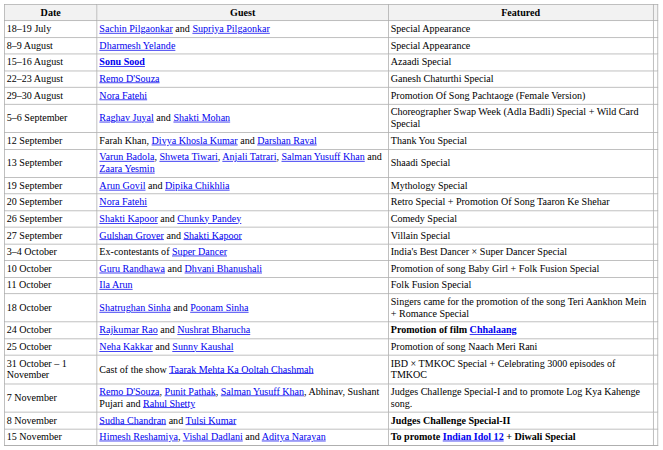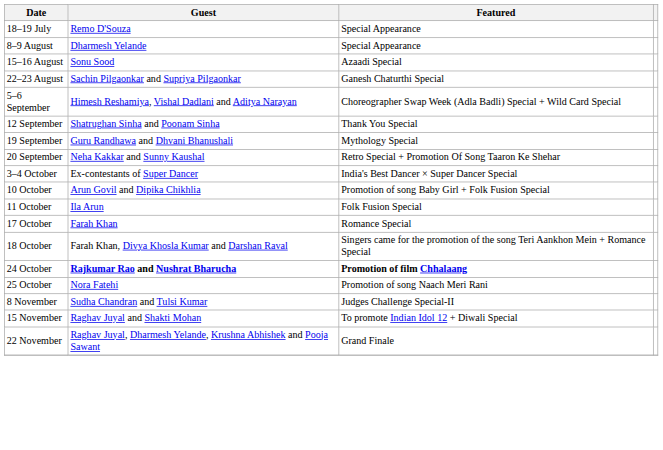18–19 July | Guest: Sachin Pilgaonkar and Supriya Pilgaonkar -> Remo D'Souza
15–16 August | Guest: bold -> normal
22–23 August | Guest: Remo D'Souza -> Sachin Pilgaonkar and Supriya Pilgaonkar
- row: 29–30 August | Nora Fatehi | Promotion Of Song Pachtaoge (Female Version)
5–6 September | Guest: Raghav Juyal and Shakti Mohan -> Himesh Reshamiya, Vishal Dadlani and Aditya Narayan
12 September | Guest: Farah Khan, Divya Khosla Kumar and Darshan Raval -> Shatrughan Sinha and Poonam Sinha
- row: 13 September | Varun Badola, Shweta Tiwari, Anjali Tatrari, Salman Yusuff Khan and Zaara Yesmin | Shaadi Special
19 September | Guest: Arun Govil and Dipika Chikhlia -> Guru Randhawa and Dhvani Bhanushali
20 September | Guest: Nora Fatehi -> Neha Kakkar and Sunny Kaushal
- row: 26 September | Shakti Kapoor and Chunky Pandey | Comedy Special
- row: 27 September | Gulshan Grover and Shakti Kapoor | Villain Special
10 October | Guest: Guru Randhawa and Dhvani Bhanushali -> Arun Govil and Dipika Chikhlia
+ row: 17 October | Farah Khan | Romance Special
18 October | Guest: Shatrughan Sinha and Poonam Sinha -> Farah Khan, Divya Khosla Kumar and Darshan Raval
24 October | Guest: normal -> bold
25 October | Guest: Neha Kakkar and Sunny Kaushal -> Nora Fatehi
- row: 31 October – 1 November | Cast of the show Taarak Mehta Ka Ooltah Chashmah | IBD × TMKOC Special + Celebrating 3000 episodes of TMKOC
- row: 7 November | Remo D'Souza, Punit Pathak, Salman Yusuff Khan, Abhinav, Sushant Pujari and Rahul Shetty | Judges Challenge Special-I and to promote Log Kya Kahenge song.
8 November | Featured: bold -> normal
15 November | Guest: Himesh Reshamiya, Vishal Dadlani and Aditya Narayan -> Raghav Juyal and Shakti Mohan
15 November | Featured: bold -> normal
+ row: 22 November | Raghav Juyal, Dharmesh Yelande, Krushna Abhishek and Pooja Sawant | Grand Finale
